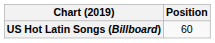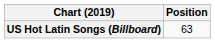US Hot Latin Songs (Billboard) | Position: 60 -> 63
